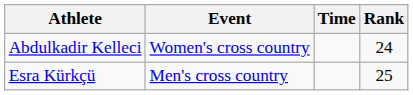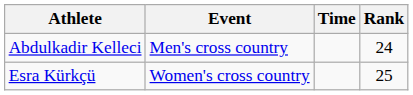Abdulkadir Kelleci | Event: Women's cross country -> Men's cross country
Esra Kürkçü | Event: Men's cross country -> Women's cross country
